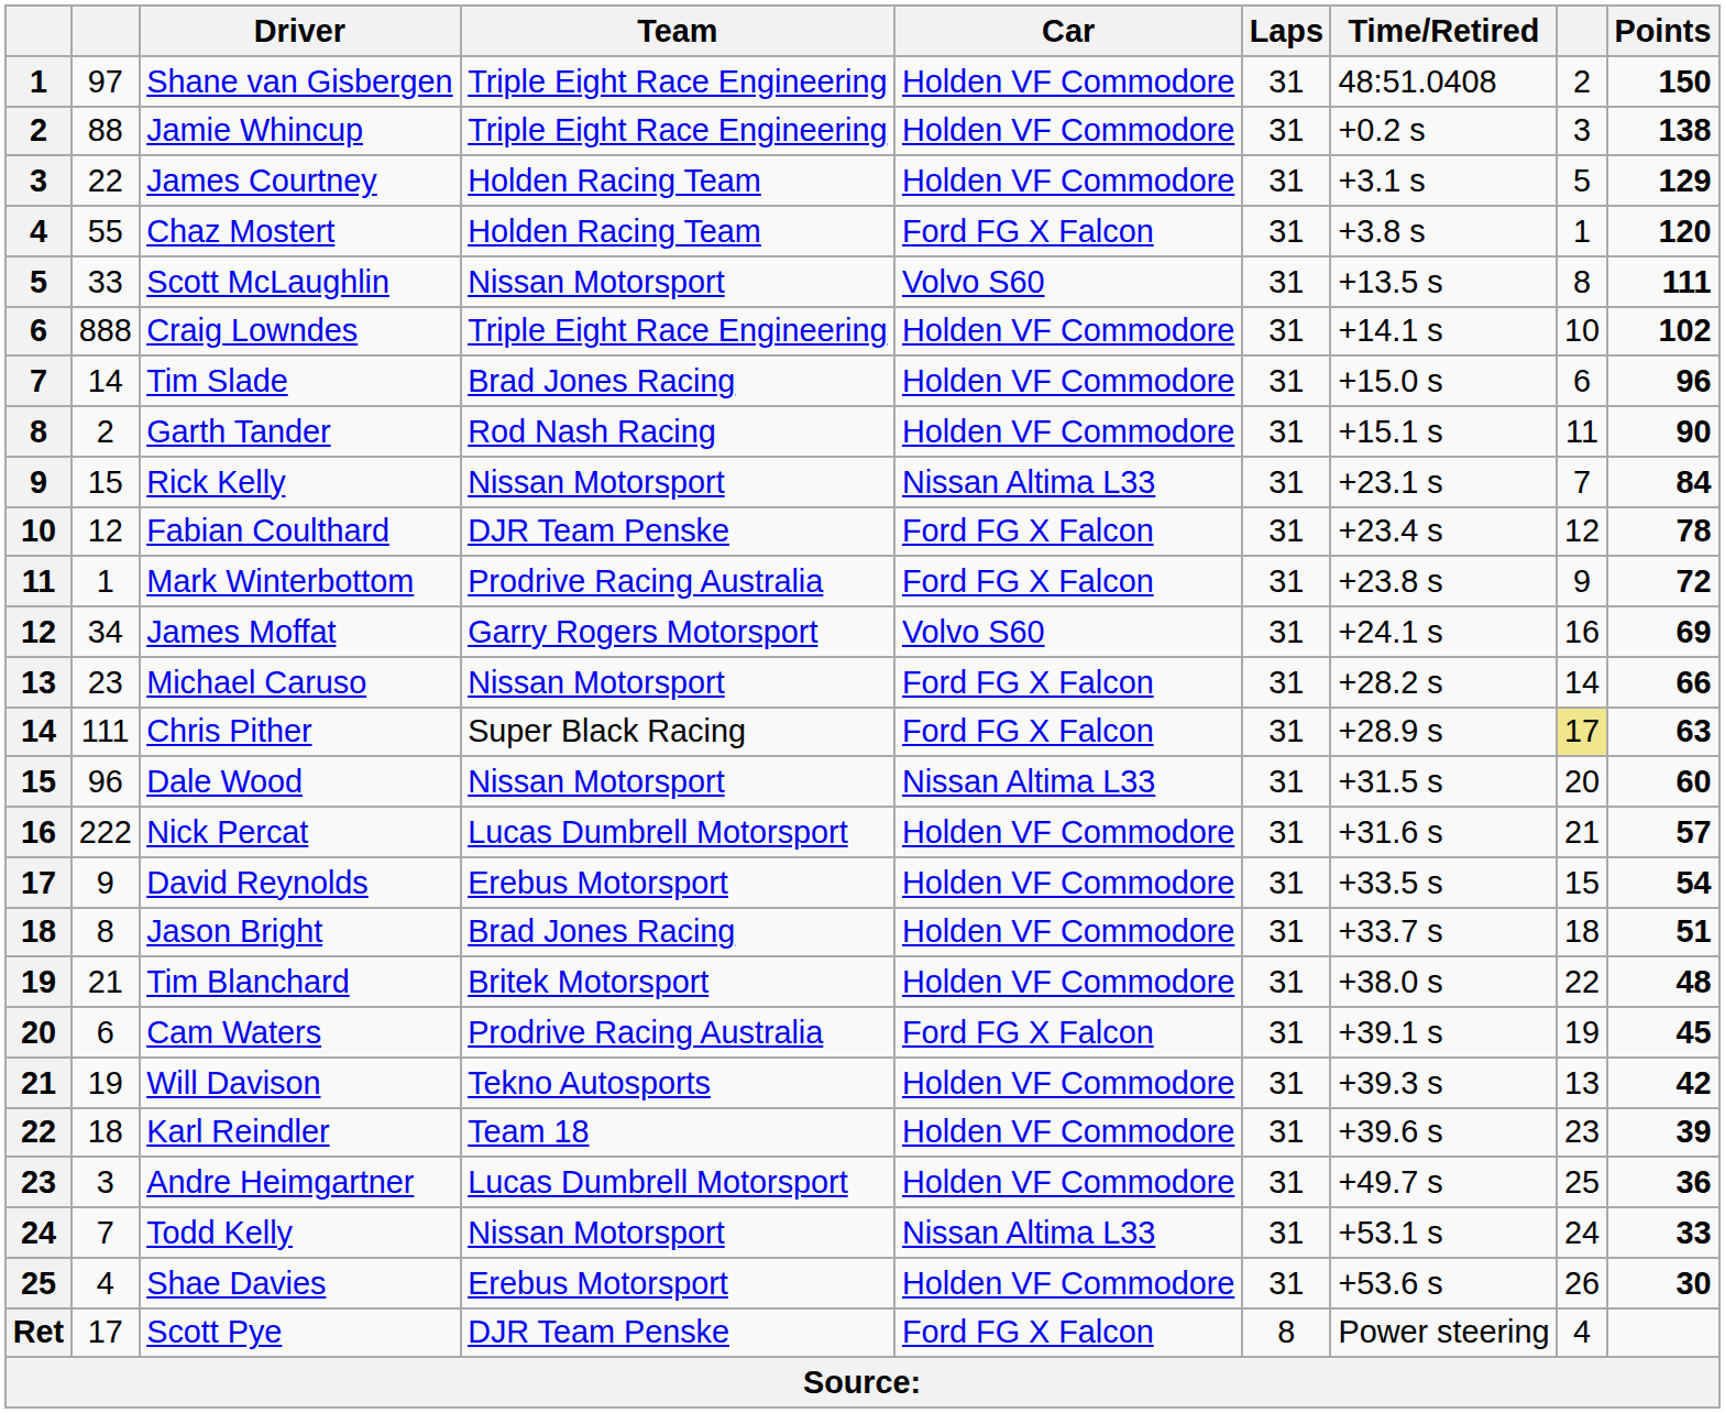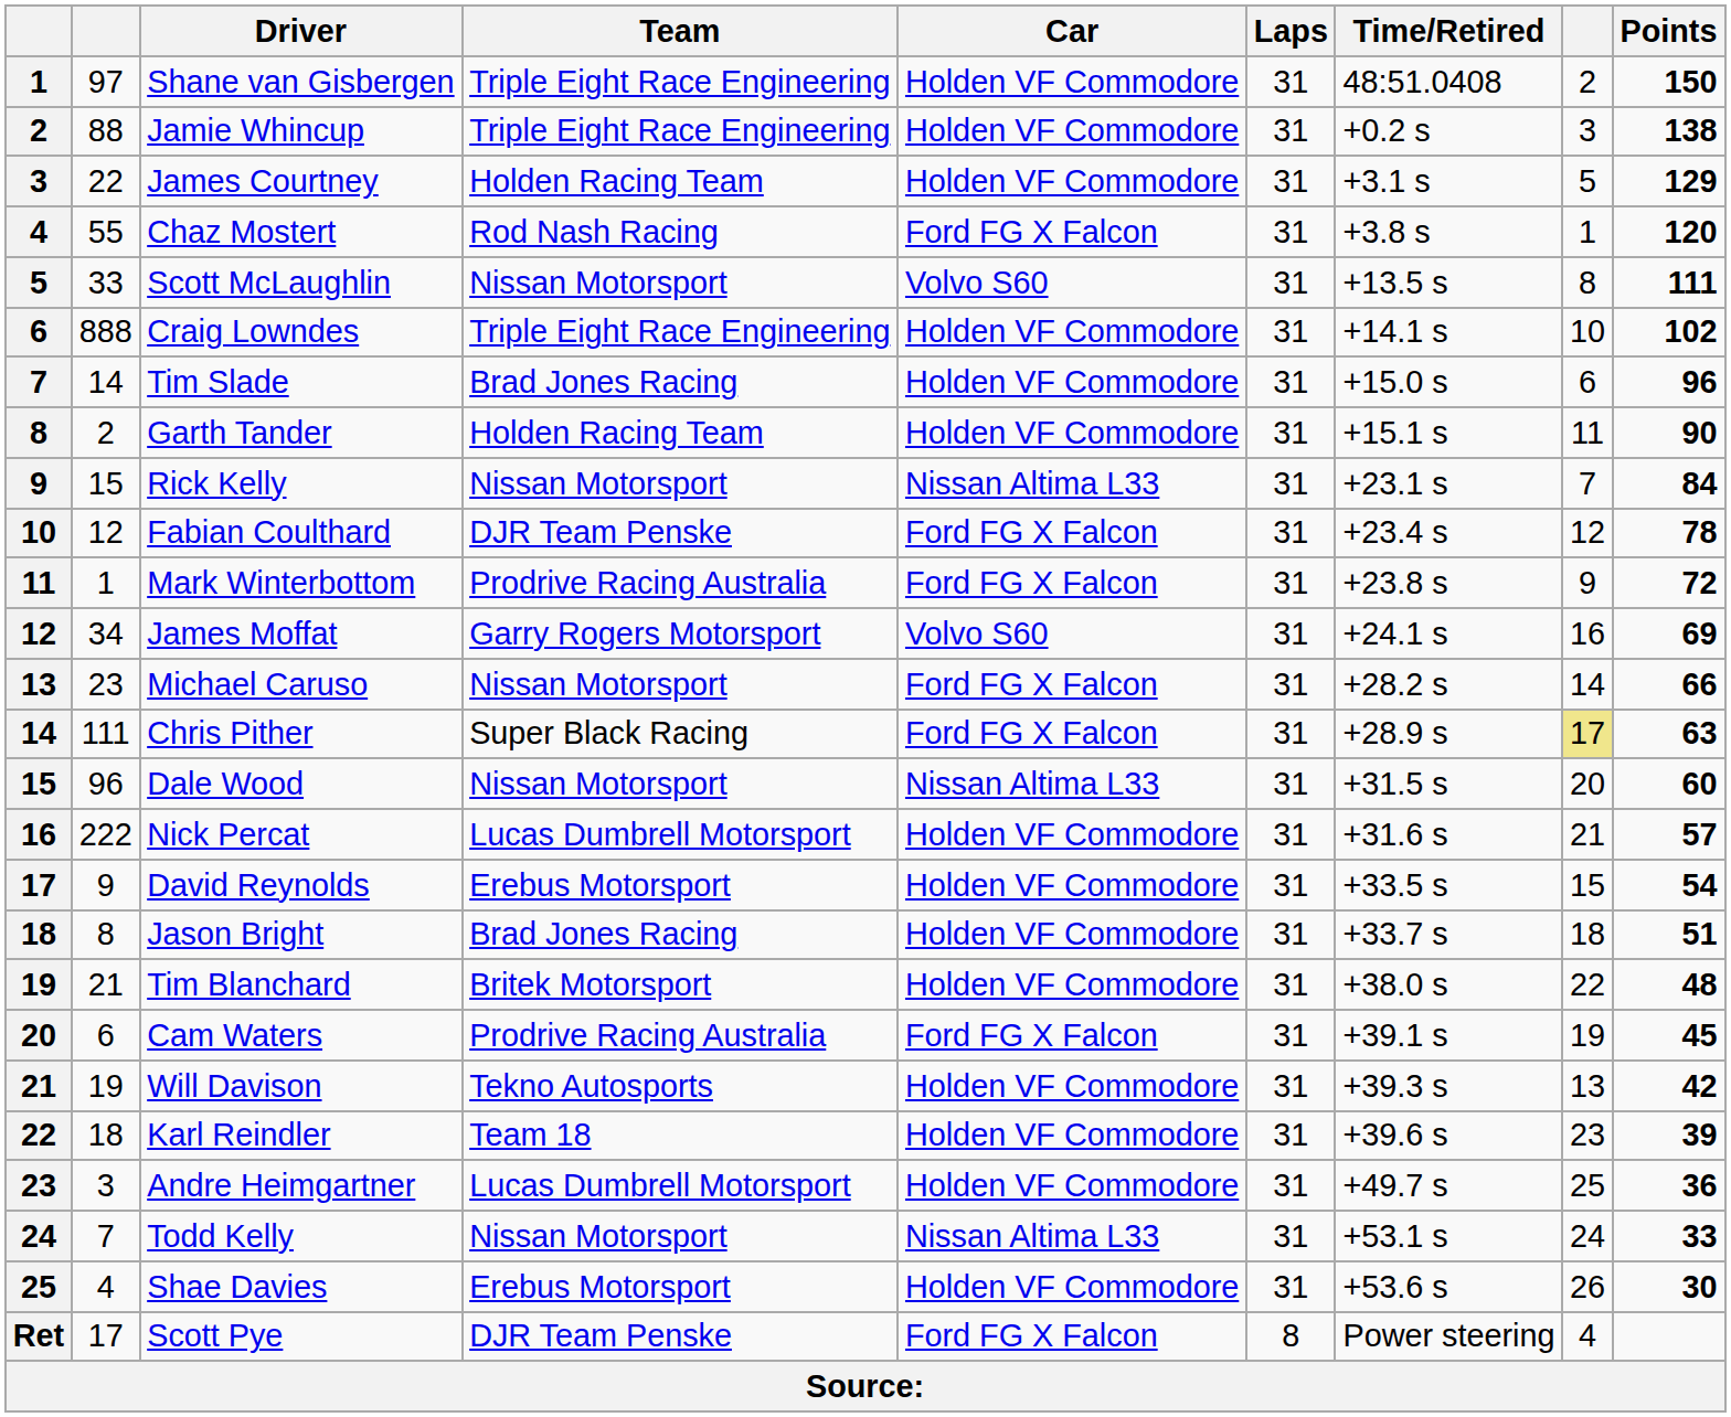Chaz Mostert | Team: Holden Racing Team -> Rod Nash Racing
Garth Tander | Team: Rod Nash Racing -> Holden Racing Team
